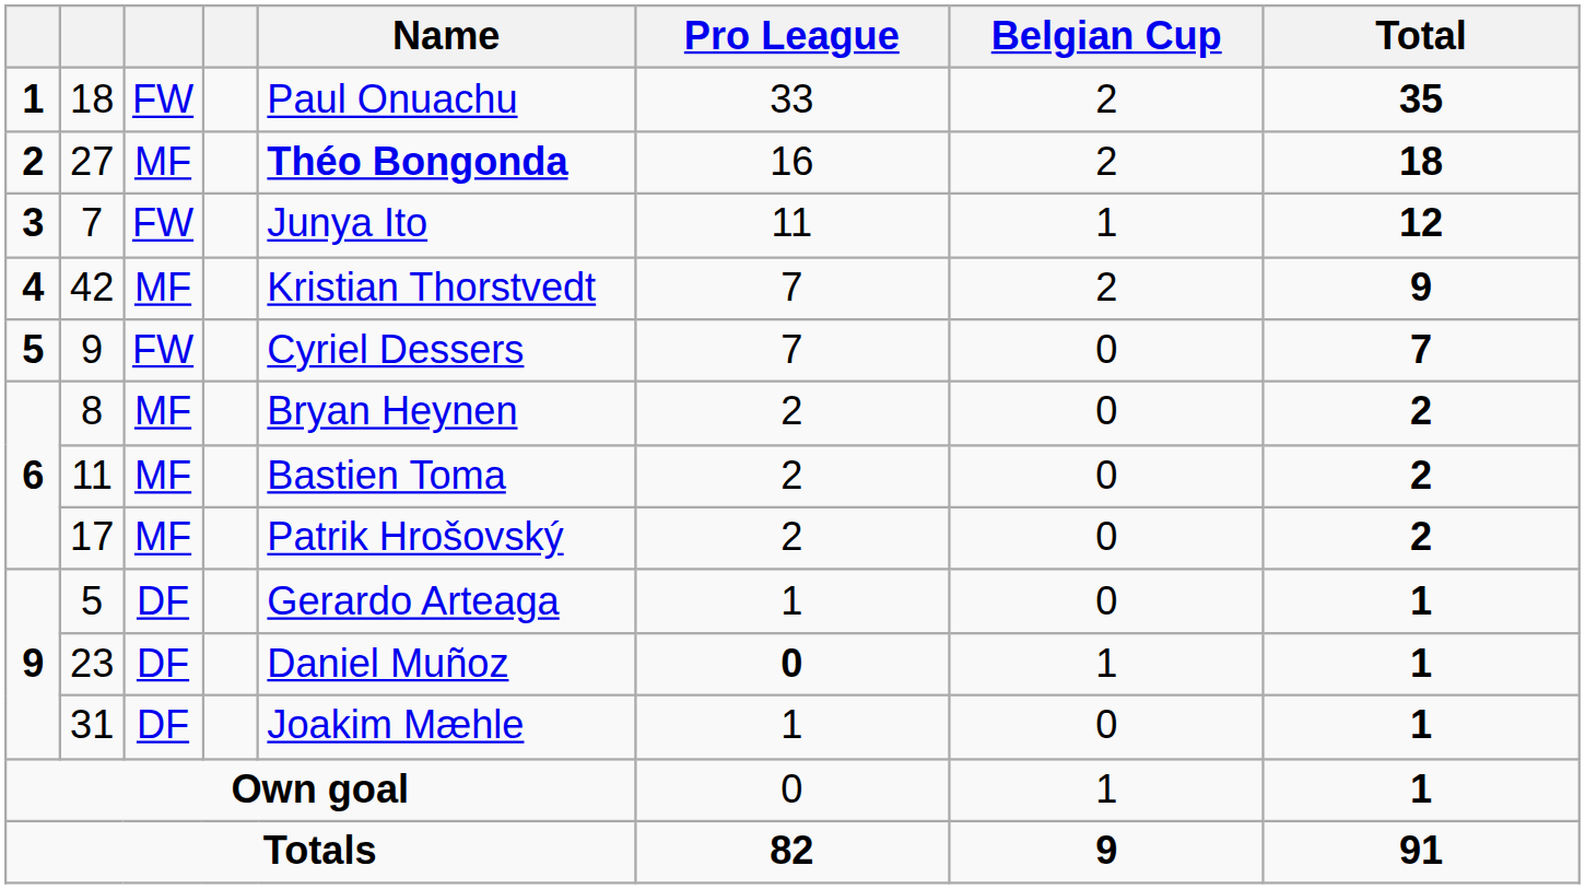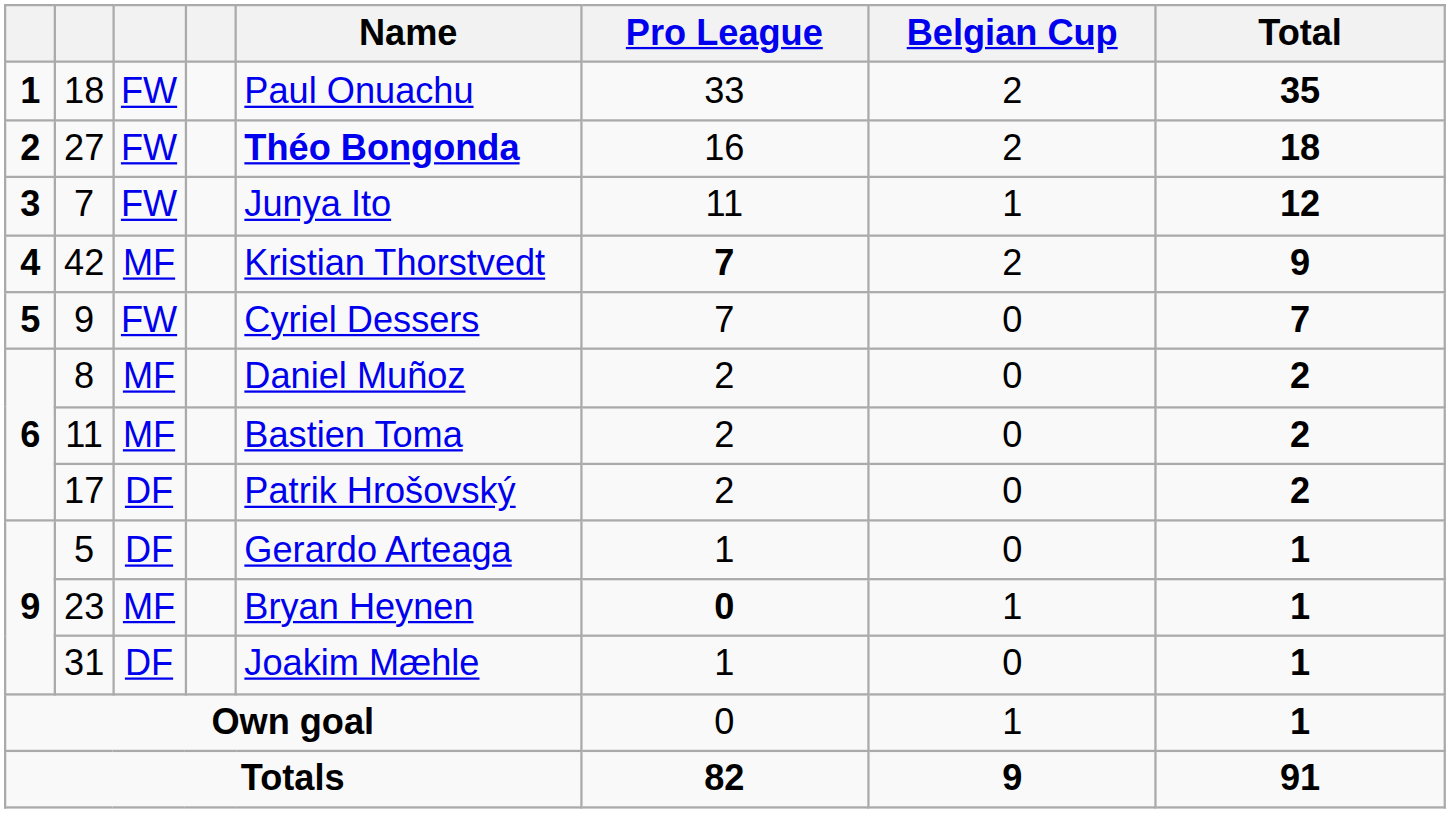27 | column 3: MF -> FW
42 | Pro League: normal -> bold
8 | Name: Bryan Heynen -> Daniel Muñoz
17 | column 3: MF -> DF
23 | column 3: DF -> MF
23 | Name: Daniel Muñoz -> Bryan Heynen
